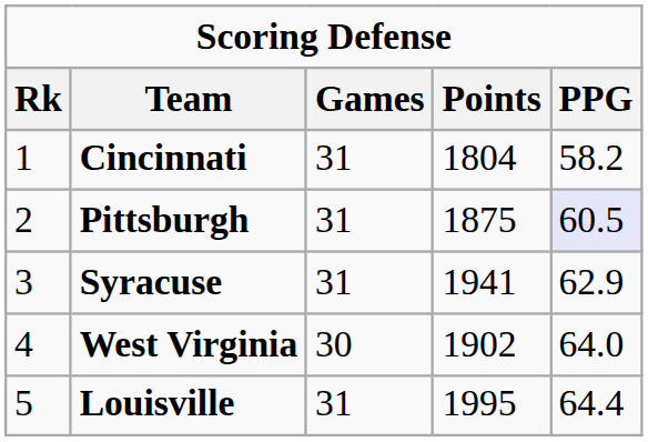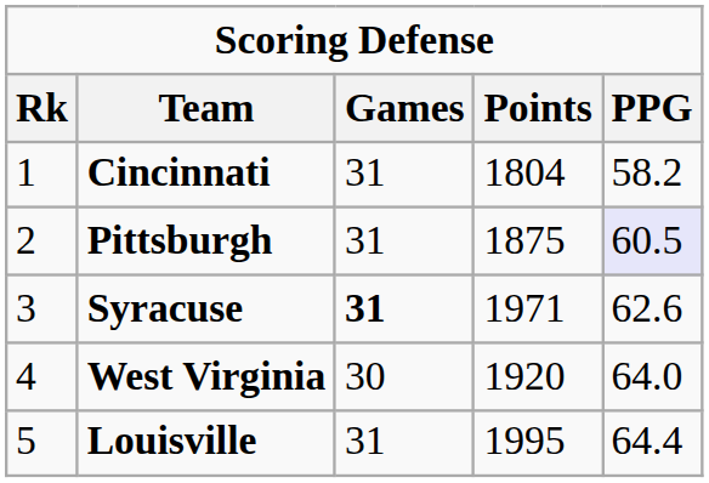Syracuse | Games: normal -> bold
Syracuse | Points: 1941 -> 1971
Syracuse | PPG: 62.9 -> 62.6
West Virginia | Points: 1902 -> 1920
